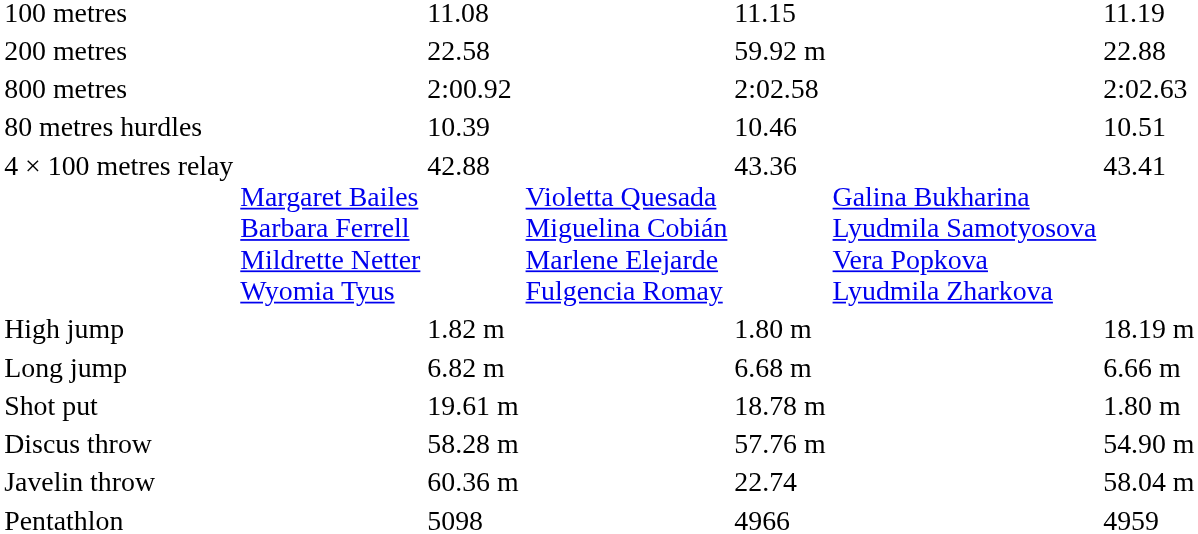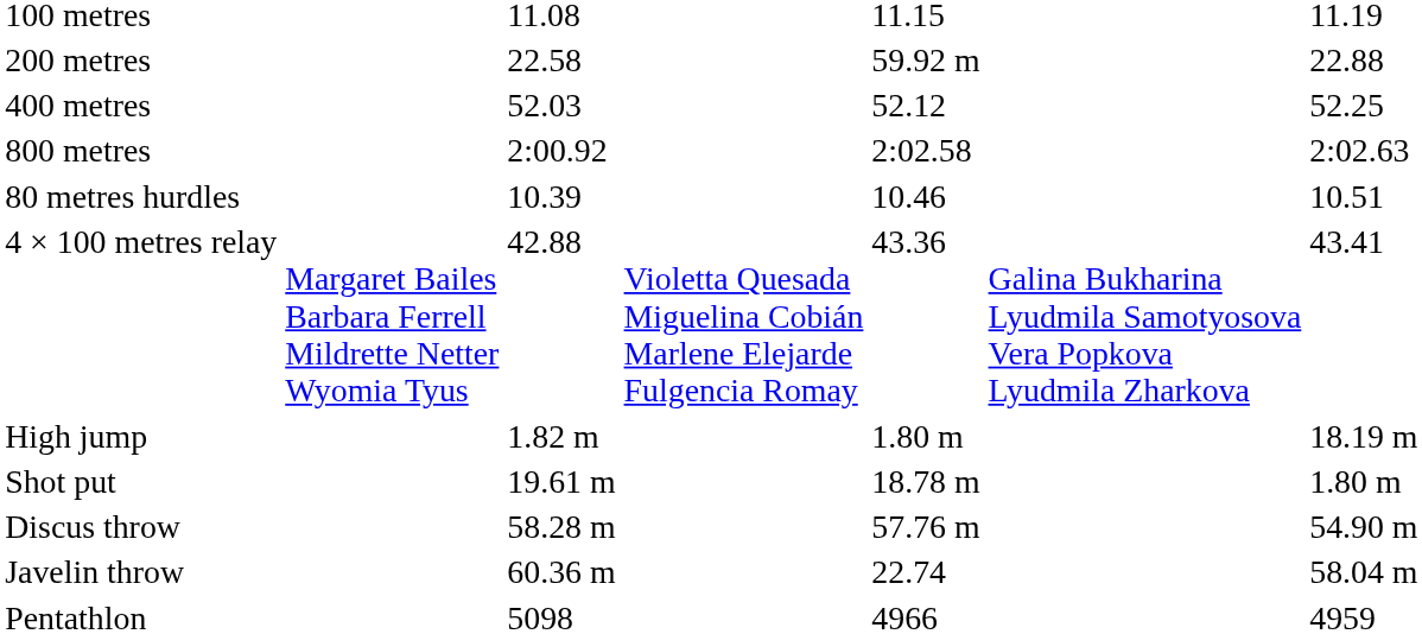+ row: 400 metres | 52.03 | 52.12 | 52.25
- row: Long jump | 6.82 m | 6.68 m | 6.66 m
